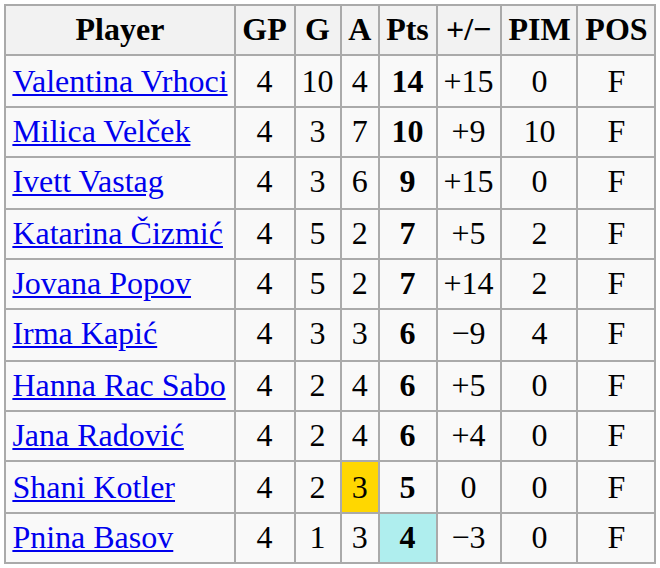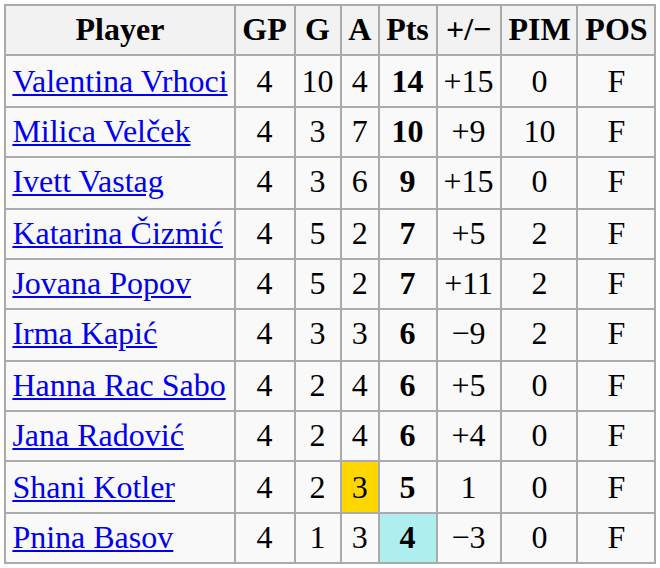Jovana Popov | +/−: +14 -> +11
Irma Kapić | PIM: 4 -> 2
Shani Kotler | +/−: 0 -> 1
